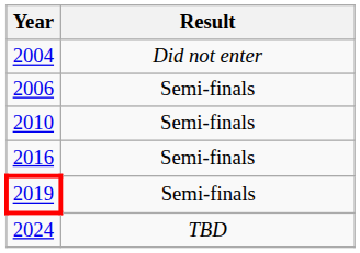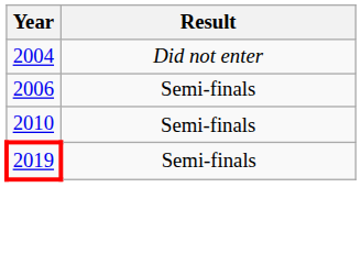- row: 2016 | Semi-finals
- row: 2024 | TBD
